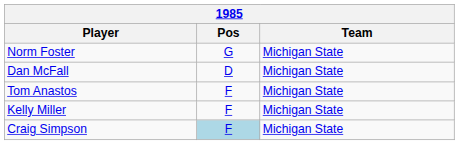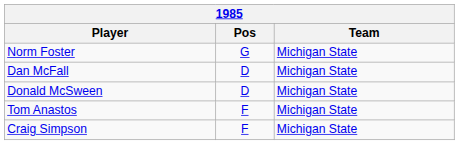+ row: Donald McSween | D | Michigan State
- row: Kelly Miller | F | Michigan State
Craig Simpson | Pos: lightblue background -> no background
